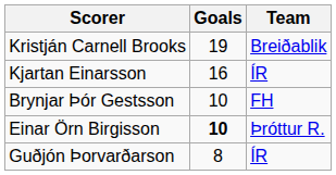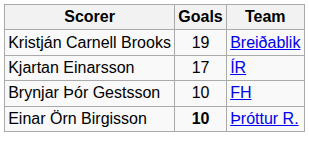Kjartan Einarsson | Goals: 16 -> 17
- row: Guðjón Þorvarðarson | 8 | ÍR
